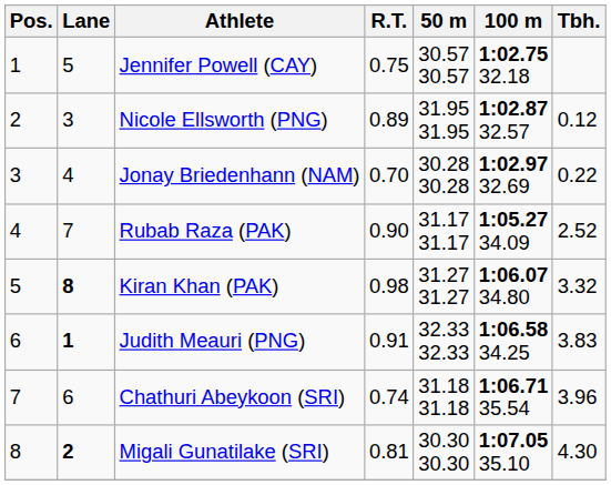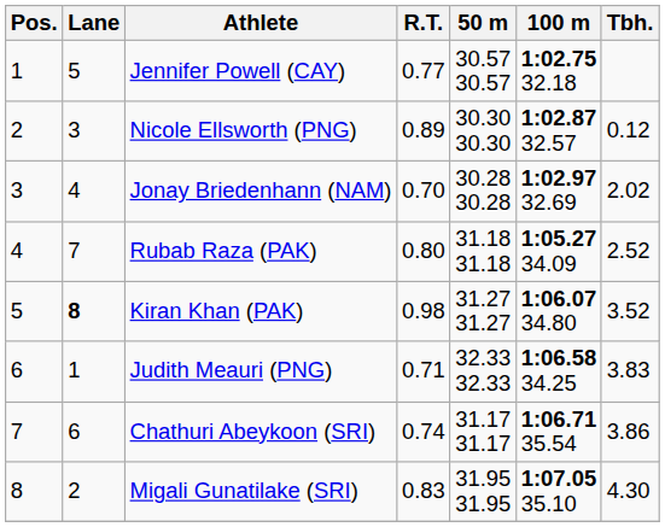Jennifer Powell (CAY) | R.T.: 0.75 -> 0.77
Nicole Ellsworth (PNG) | 50 m: 31.95 31.95 -> 30.30 30.30
Jonay Briedenhann (NAM) | Tbh.: 0.22 -> 2.02
Rubab Raza (PAK) | R.T.: 0.90 -> 0.80
Rubab Raza (PAK) | 50 m: 31.17 31.17 -> 31.18 31.18
Kiran Khan (PAK) | Tbh.: 3.32 -> 3.52
Judith Meauri (PNG) | Lane: bold -> normal
Judith Meauri (PNG) | R.T.: 0.91 -> 0.71
Chathuri Abeykoon (SRI) | 50 m: 31.18 31.18 -> 31.17 31.17
Chathuri Abeykoon (SRI) | Tbh.: 3.96 -> 3.86
Migali Gunatilake (SRI) | Lane: bold -> normal
Migali Gunatilake (SRI) | R.T.: 0.81 -> 0.83
Migali Gunatilake (SRI) | 50 m: 30.30 30.30 -> 31.95 31.95
